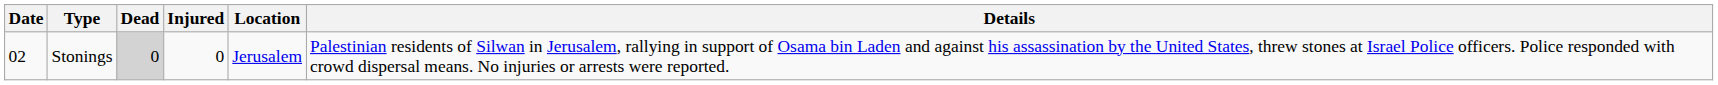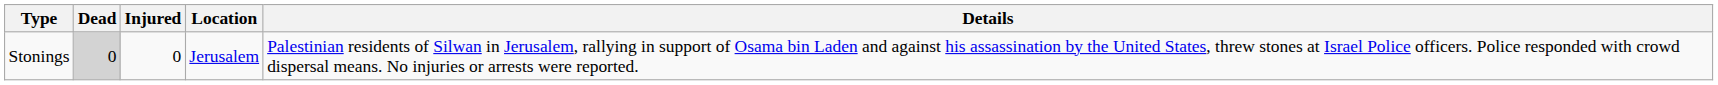- column: Date | 02
